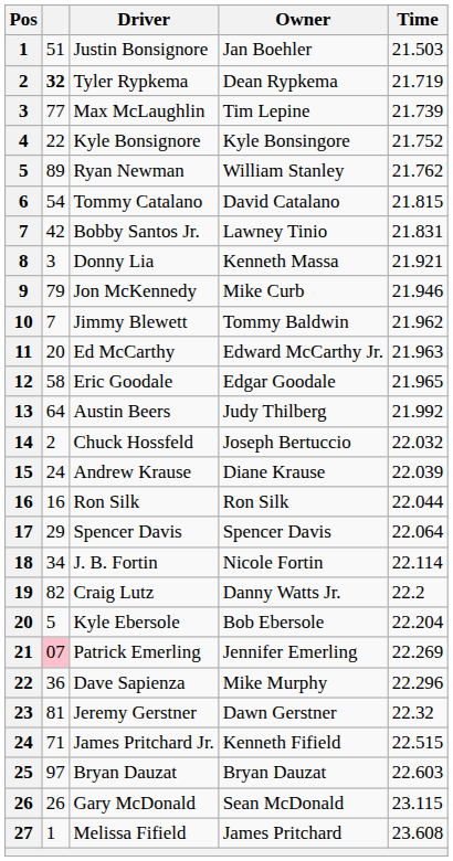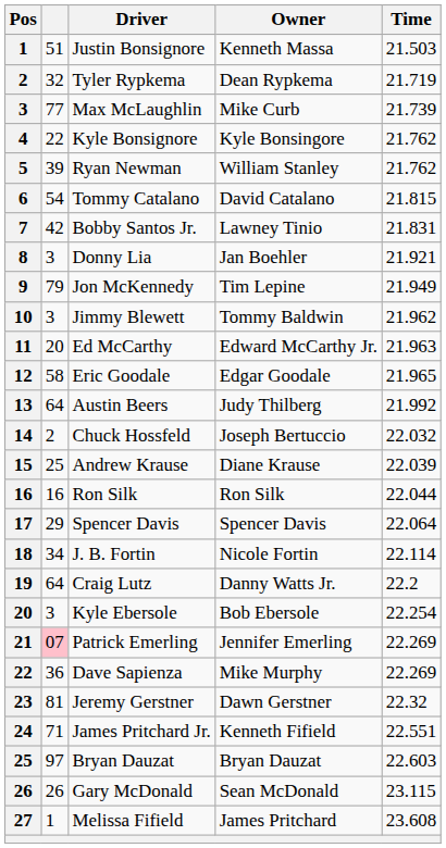Justin Bonsignore | Owner: Jan Boehler -> Kenneth Massa
Tyler Rypkema | column 2: bold -> normal
Max McLaughlin | Owner: Tim Lepine -> Mike Curb
Kyle Bonsignore | Time: 21.752 -> 21.762
Ryan Newman | column 2: 89 -> 39
Donny Lia | Owner: Kenneth Massa -> Jan Boehler
Jon McKennedy | Owner: Mike Curb -> Tim Lepine
Jon McKennedy | Time: 21.946 -> 21.949
Jimmy Blewett | column 2: 7 -> 3
Andrew Krause | column 2: 24 -> 25
Craig Lutz | column 2: 82 -> 64
Kyle Ebersole | column 2: 5 -> 3
Kyle Ebersole | Time: 22.204 -> 22.254
Dave Sapienza | Time: 22.296 -> 22.269
James Pritchard Jr. | Time: 22.515 -> 22.551
